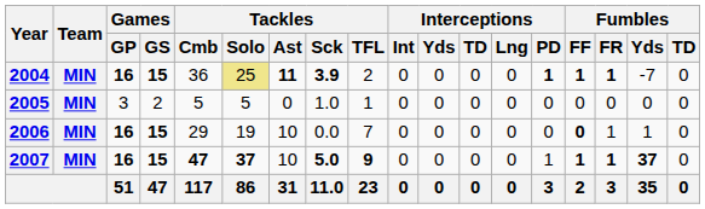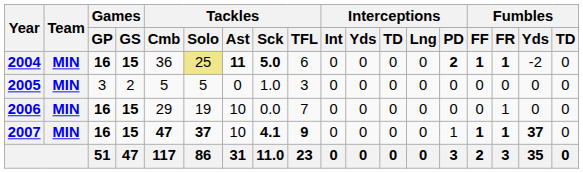2004 | Tackles / Sck: 3.9 -> 5.0
2004 | Tackles / TFL: 2 -> 6
2004 | Interceptions / PD: 1 -> 2
2004 | Fumbles / Yds: -7 -> -2
2005 | Tackles / TFL: 1 -> 3
2006 | Fumbles / FF: bold -> normal
2006 | Fumbles / Yds: 1 -> 0
2007 | Tackles / Sck: 5.0 -> 4.1
